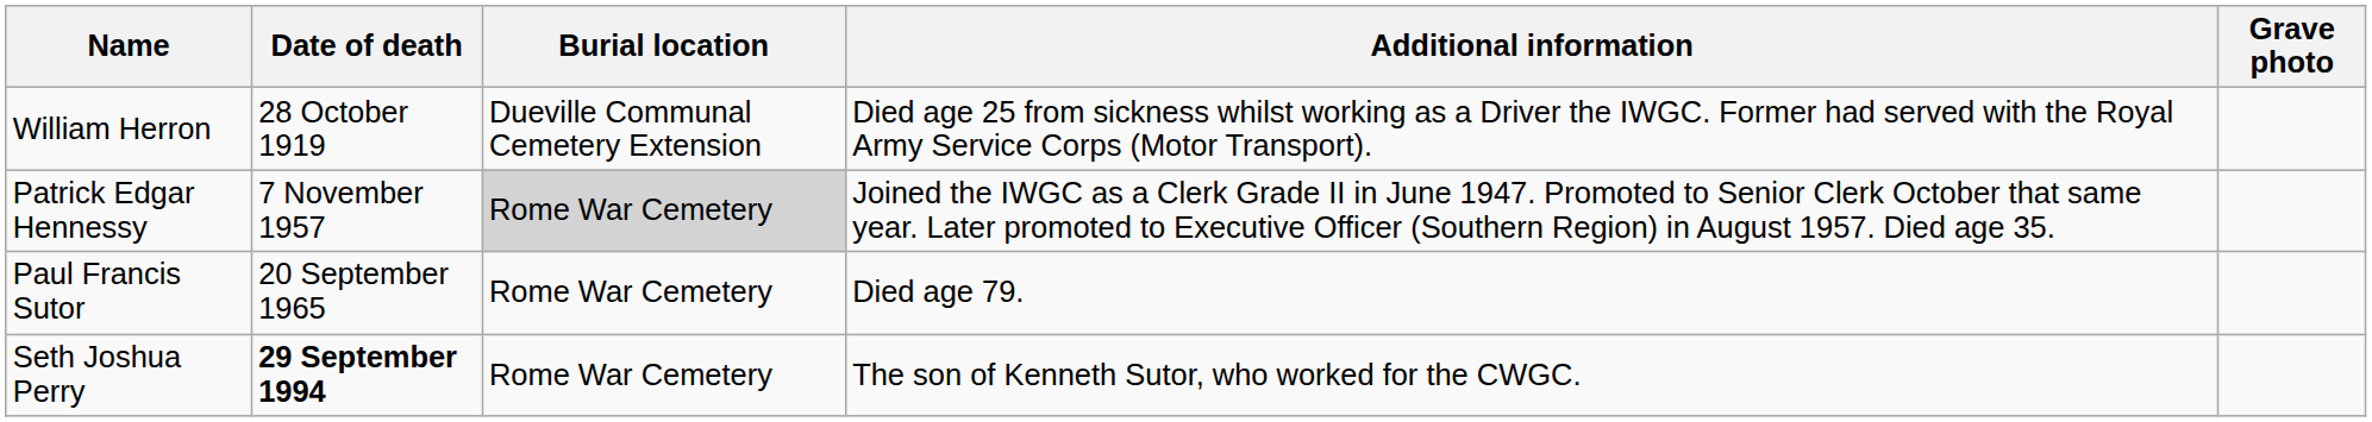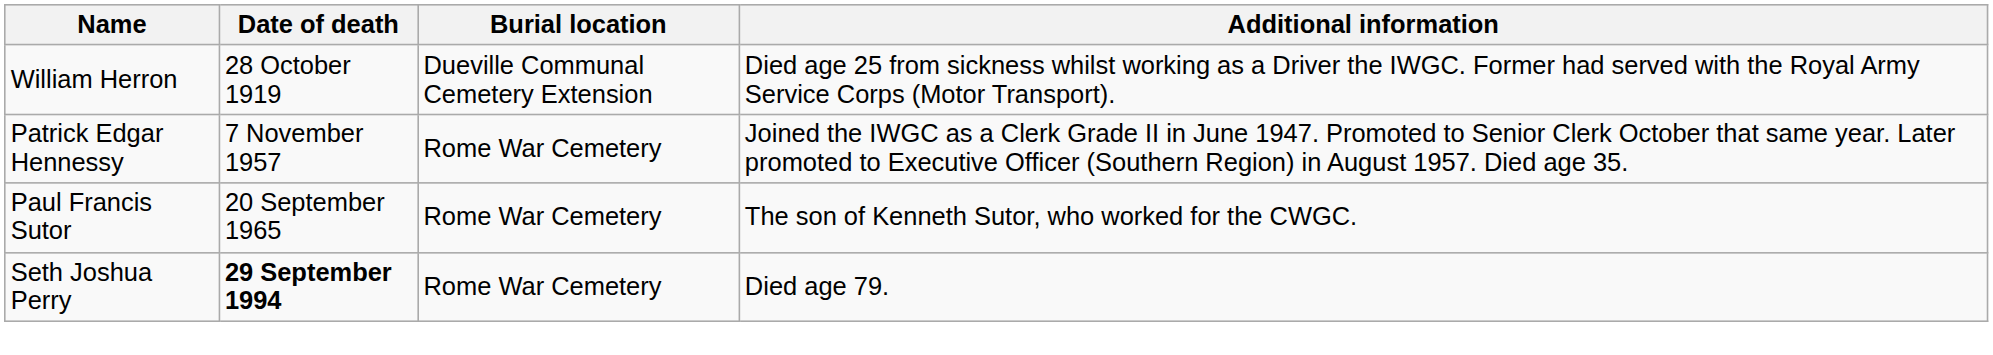- column: Grave photo
Patrick Edgar Hennessy | Burial location: lightgrey background -> no background
Paul Francis Sutor | Additional information: Died age 79. -> The son of Kenneth Sutor, who worked for the CWGC.
Seth Joshua Perry | Additional information: The son of Kenneth Sutor, who worked for the CWGC. -> Died age 79.
